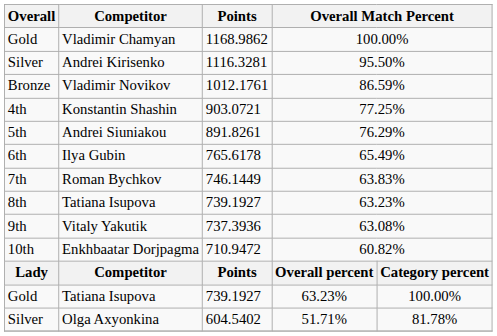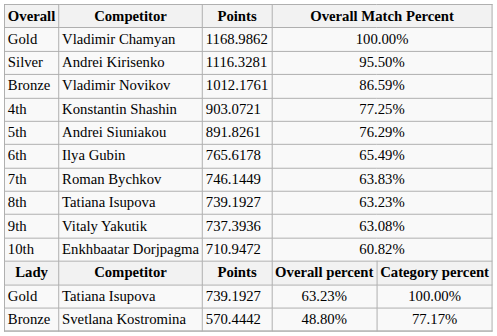- row: Silver | Olga Axyonkina | 604.5402 | 51.71% | 81.78%
+ row: Bronze | Svetlana Kostromina | 570.4442 | 48.80% | 77.17%
